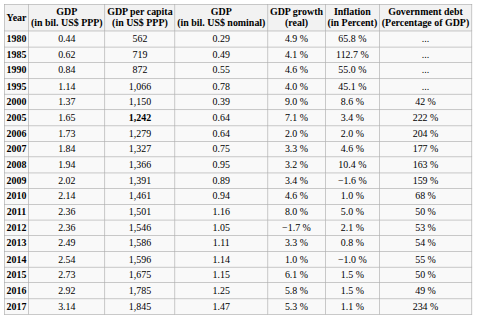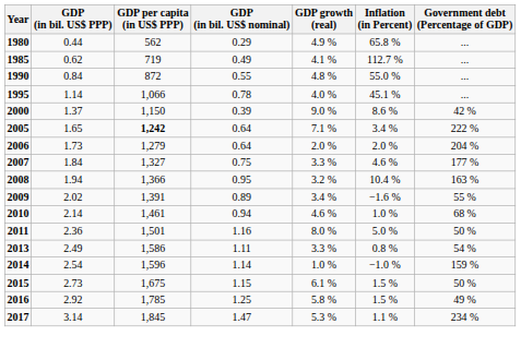1990 | GDP growth (real): 4.6 % -> 4.8 %
2009 | Government debt (Percentage of GDP): 159 % -> 55 %
- row: 2012 | 2.36 | 1,546 | 1.05 | −1.7 % | 2.1 % | 53 %
2014 | Government debt (Percentage of GDP): 55 % -> 159 %
